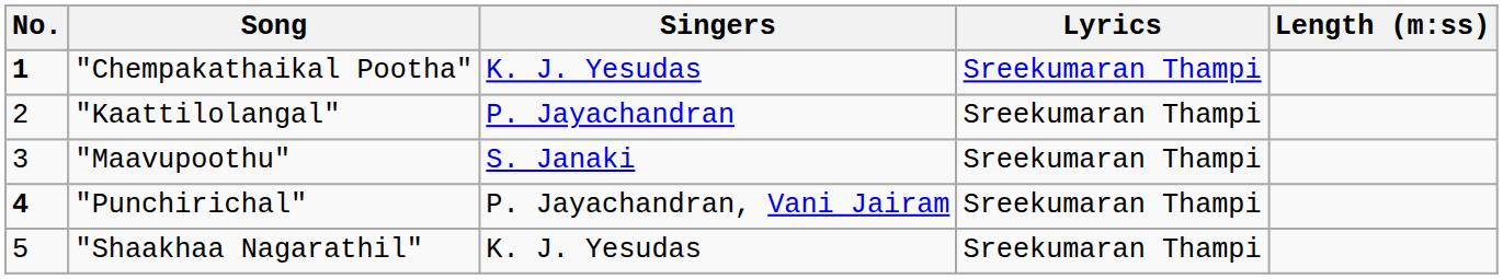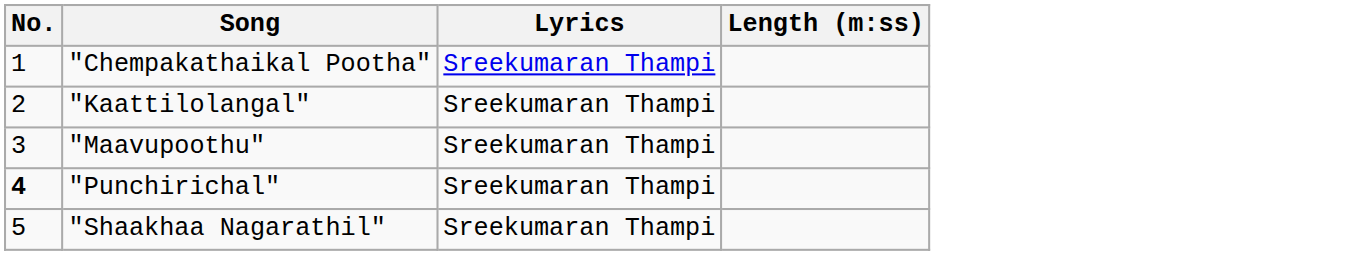- column: Singers | K. J. Yesudas | P. Jayachandran | S. Janaki | P. Jayachandran, Vani Jairam | K. J. Yesudas
"Chempakathaikal Pootha" | No.: bold -> normal
